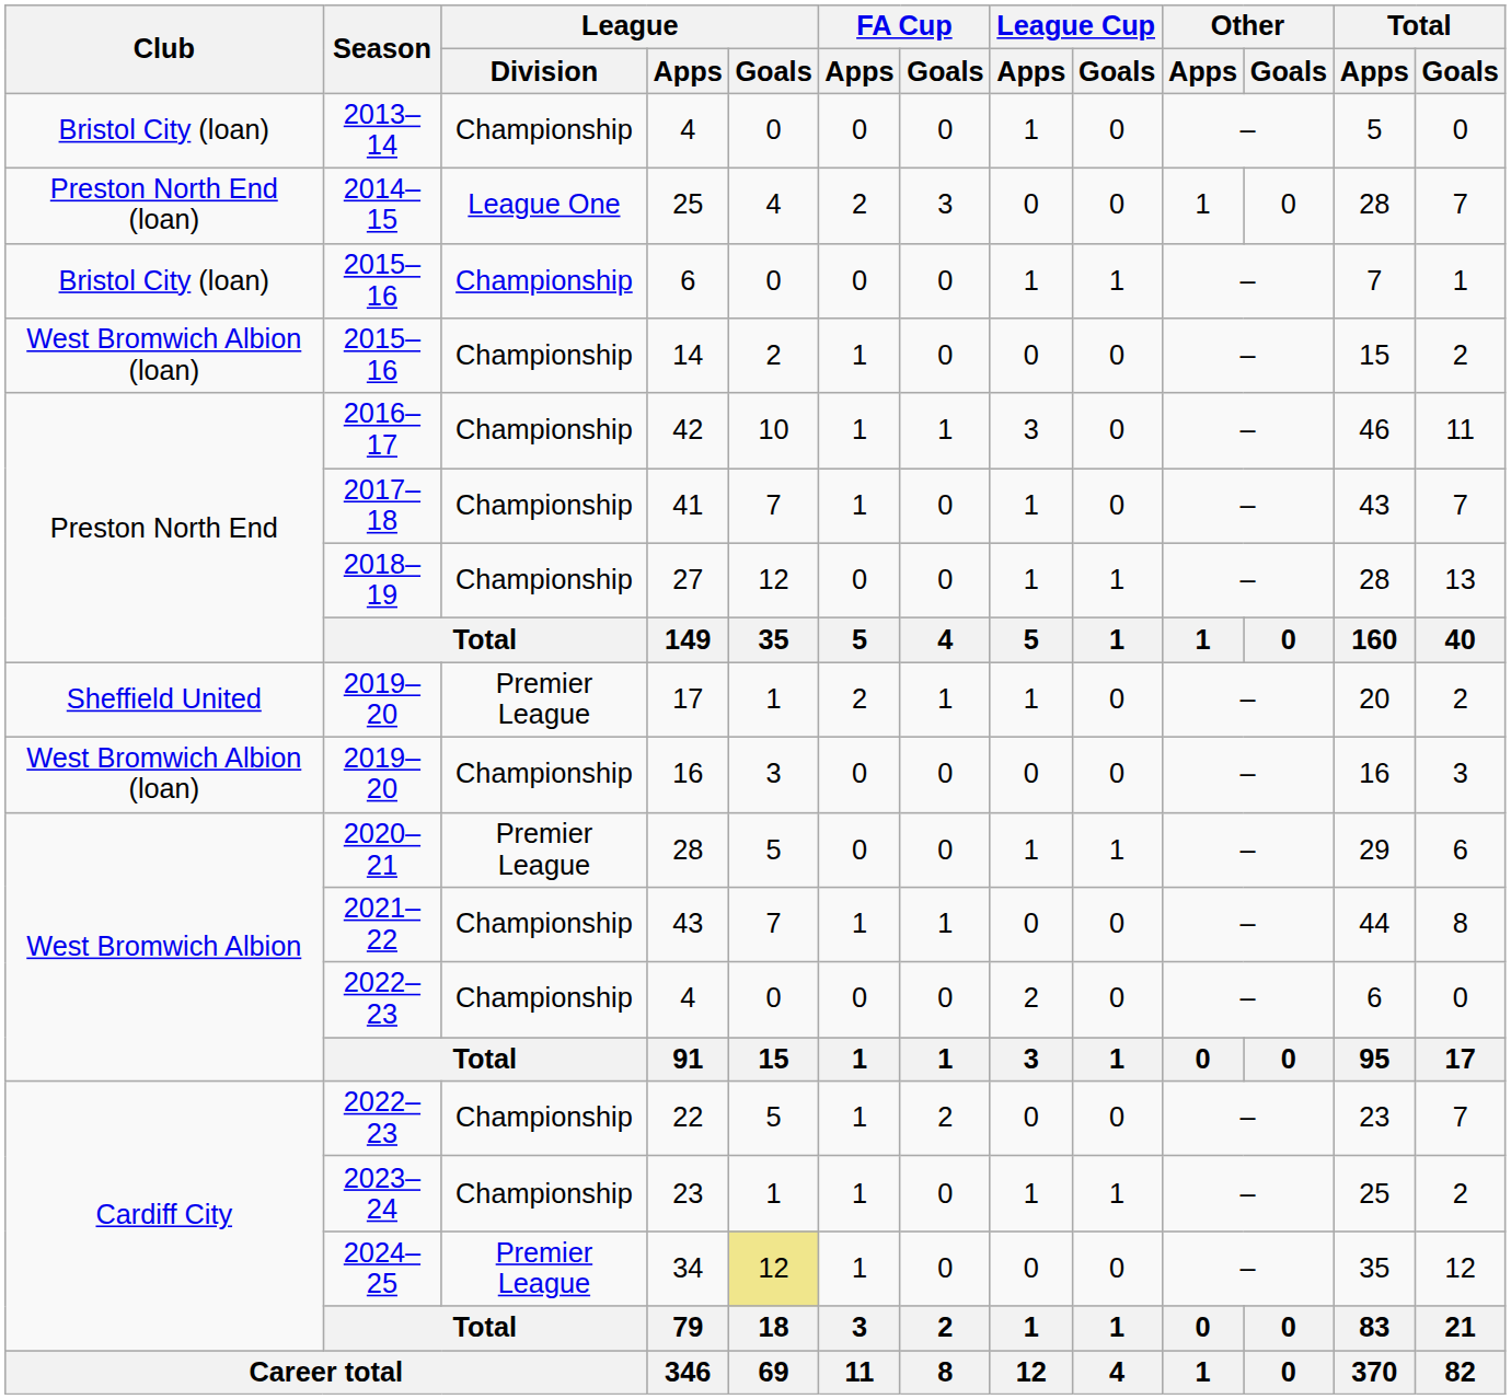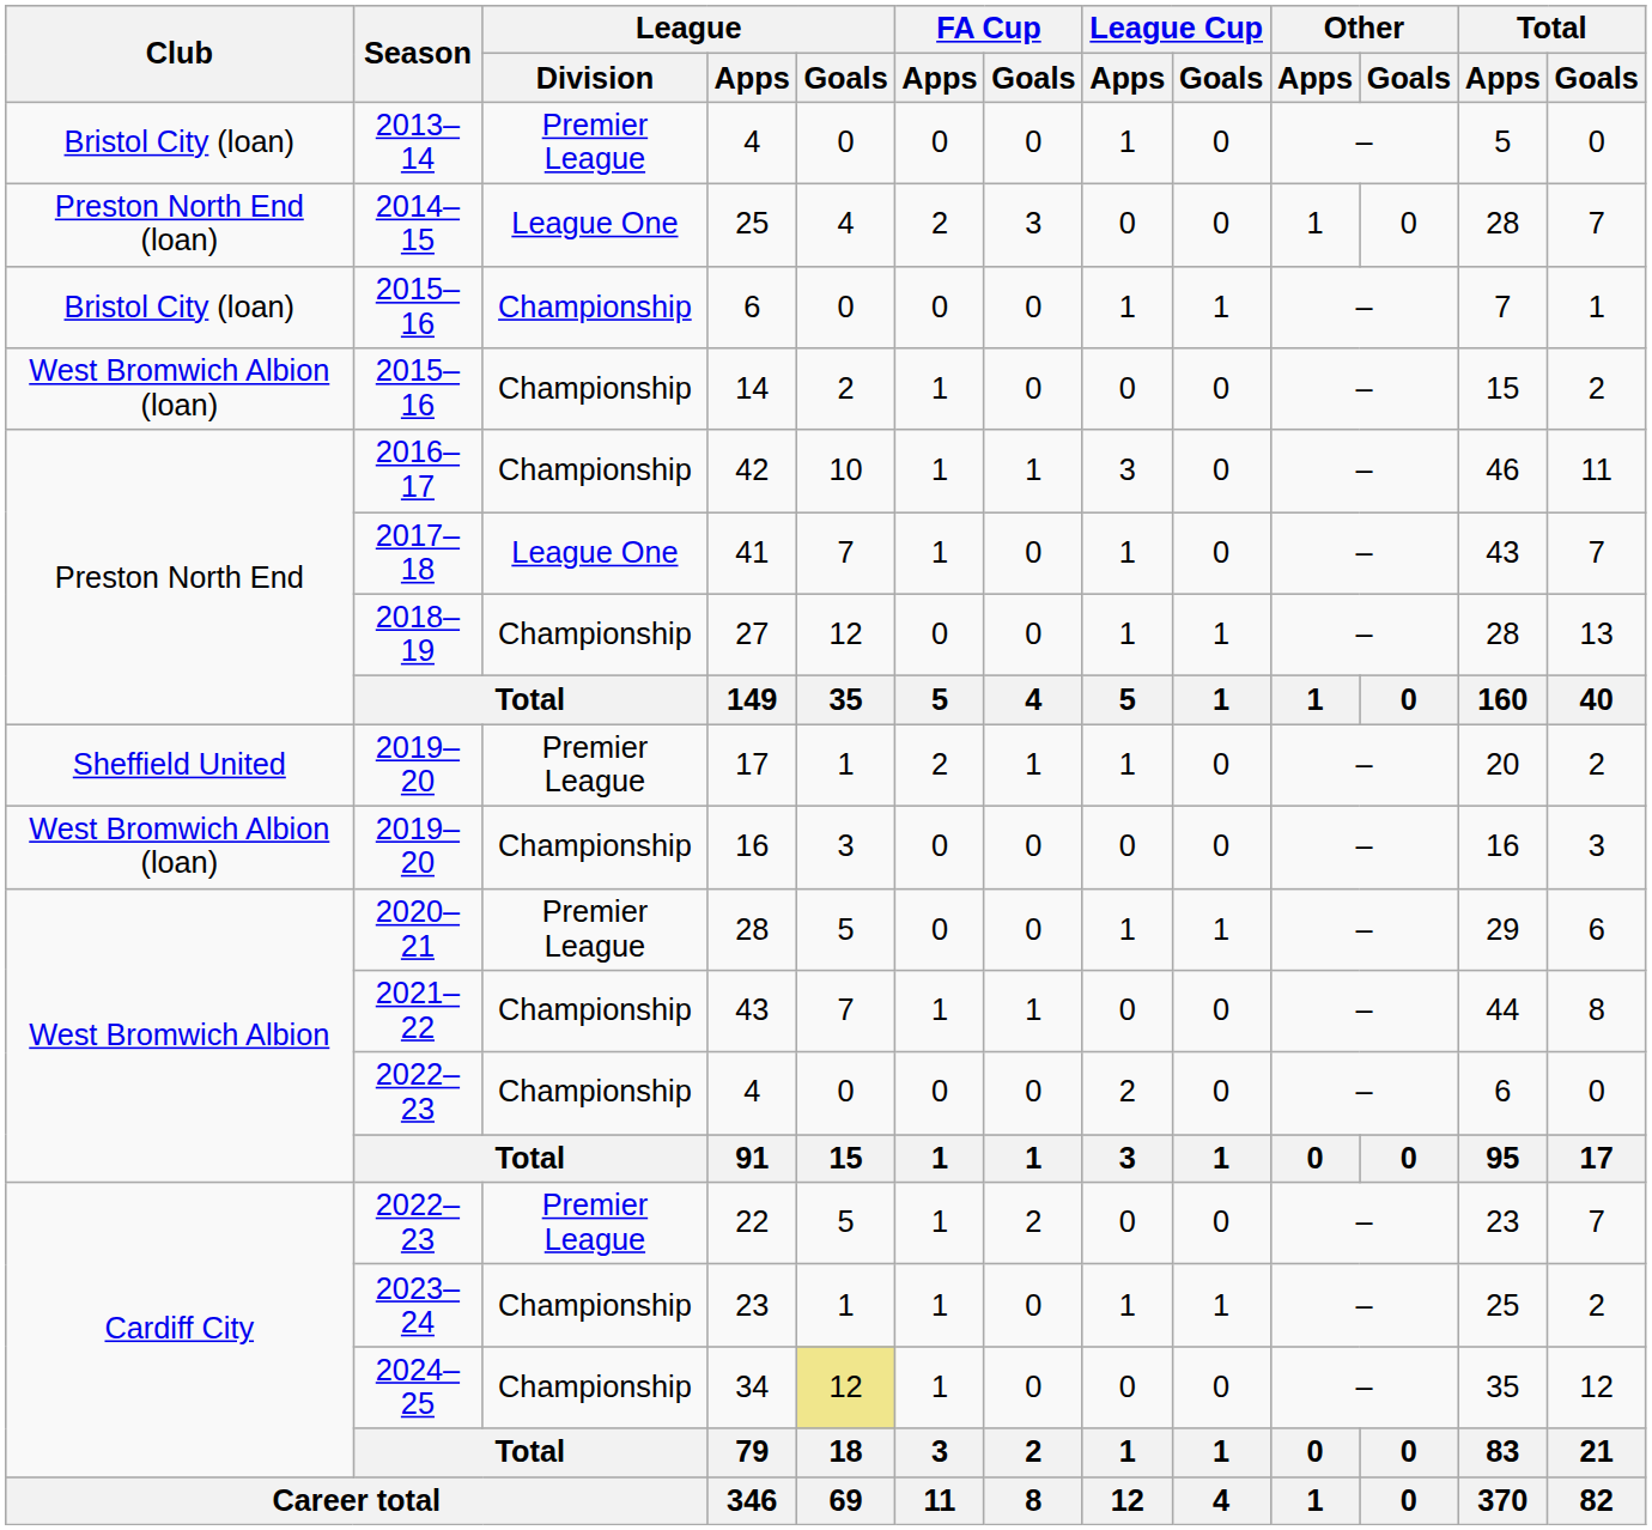2013–14 / 4 | League / Division: Championship -> Premier League
41 | League / Division: Championship -> League One
22 | League / Division: Championship -> Premier League
34 | League / Division: Premier League -> Championship
